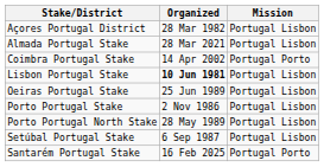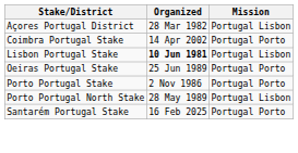- row: Almada Portugal Stake | 28 Mar 2021 | Portugal Lisbon
Oeiras Portugal Stake | Mission: Portugal Lisbon -> Portugal Porto
Porto Portugal Stake | Mission: Portugal Lisbon -> Portugal Porto
- row: Setúbal Portugal Stake | 6 Sep 1987 | Portugal Lisbon
